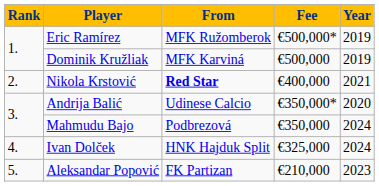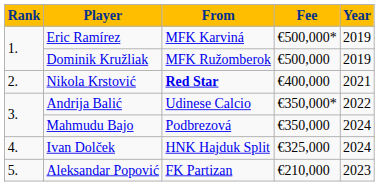Eric Ramírez | From: MFK Ružomberok -> MFK Karviná
Dominik Kružliak | From: MFK Karviná -> MFK Ružomberok
Andrija Balić | Year: 2020 -> 2022
